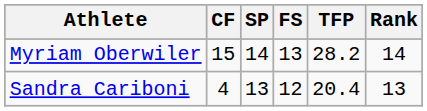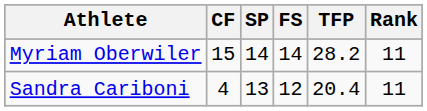Myriam Oberwiler | FS: 13 -> 14
Myriam Oberwiler | Rank: 14 -> 11
Sandra Cariboni | Rank: 13 -> 11
